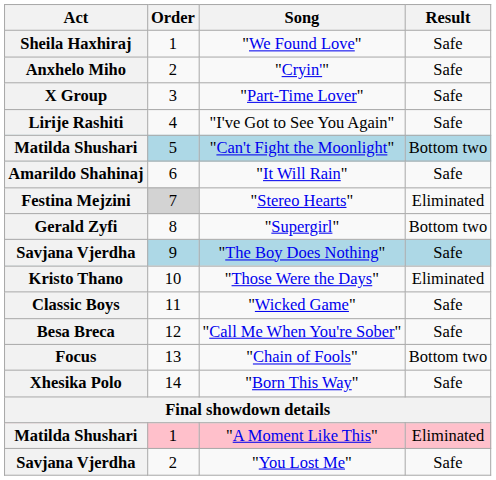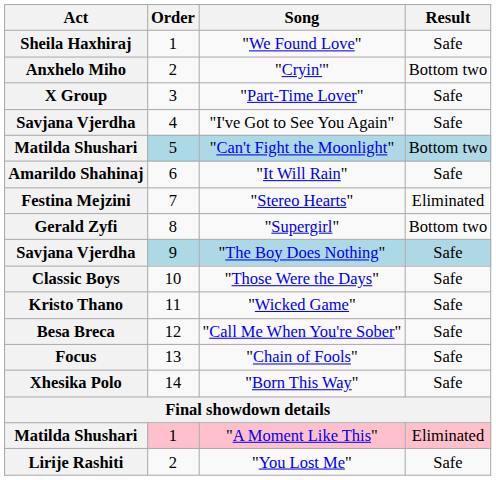"Cryin'" | Result: Safe -> Bottom two
"I've Got to See You Again" | Act: Lirije Rashiti -> Savjana Vjerdha
"Stereo Hearts" | Order: lightgrey background -> no background
"Those Were the Days" | Act: Kristo Thano -> Classic Boys
"Those Were the Days" | Result: Eliminated -> Safe
"Wicked Game" | Act: Classic Boys -> Kristo Thano
"Chain of Fools" | Result: Bottom two -> Safe
"You Lost Me" | Act: Savjana Vjerdha -> Lirije Rashiti
